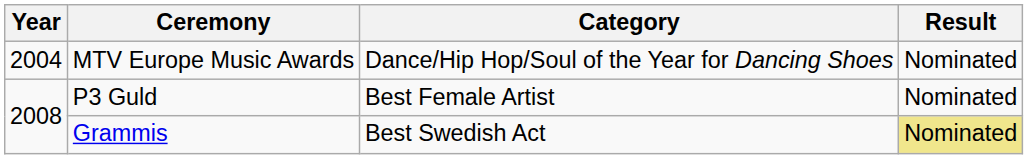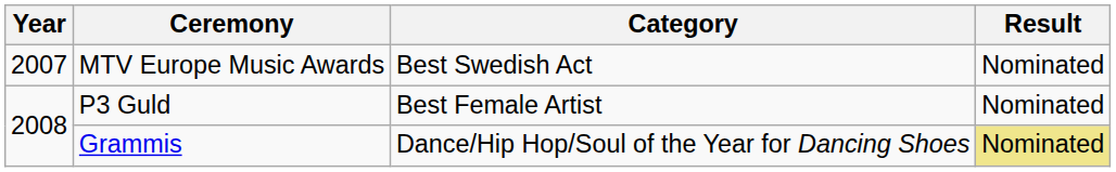MTV Europe Music Awards | Year: 2004 -> 2007
MTV Europe Music Awards | Category: Dance/Hip Hop/Soul of the Year for Dancing Shoes -> Best Swedish Act
Grammis | Category: Best Swedish Act -> Dance/Hip Hop/Soul of the Year for Dancing Shoes
